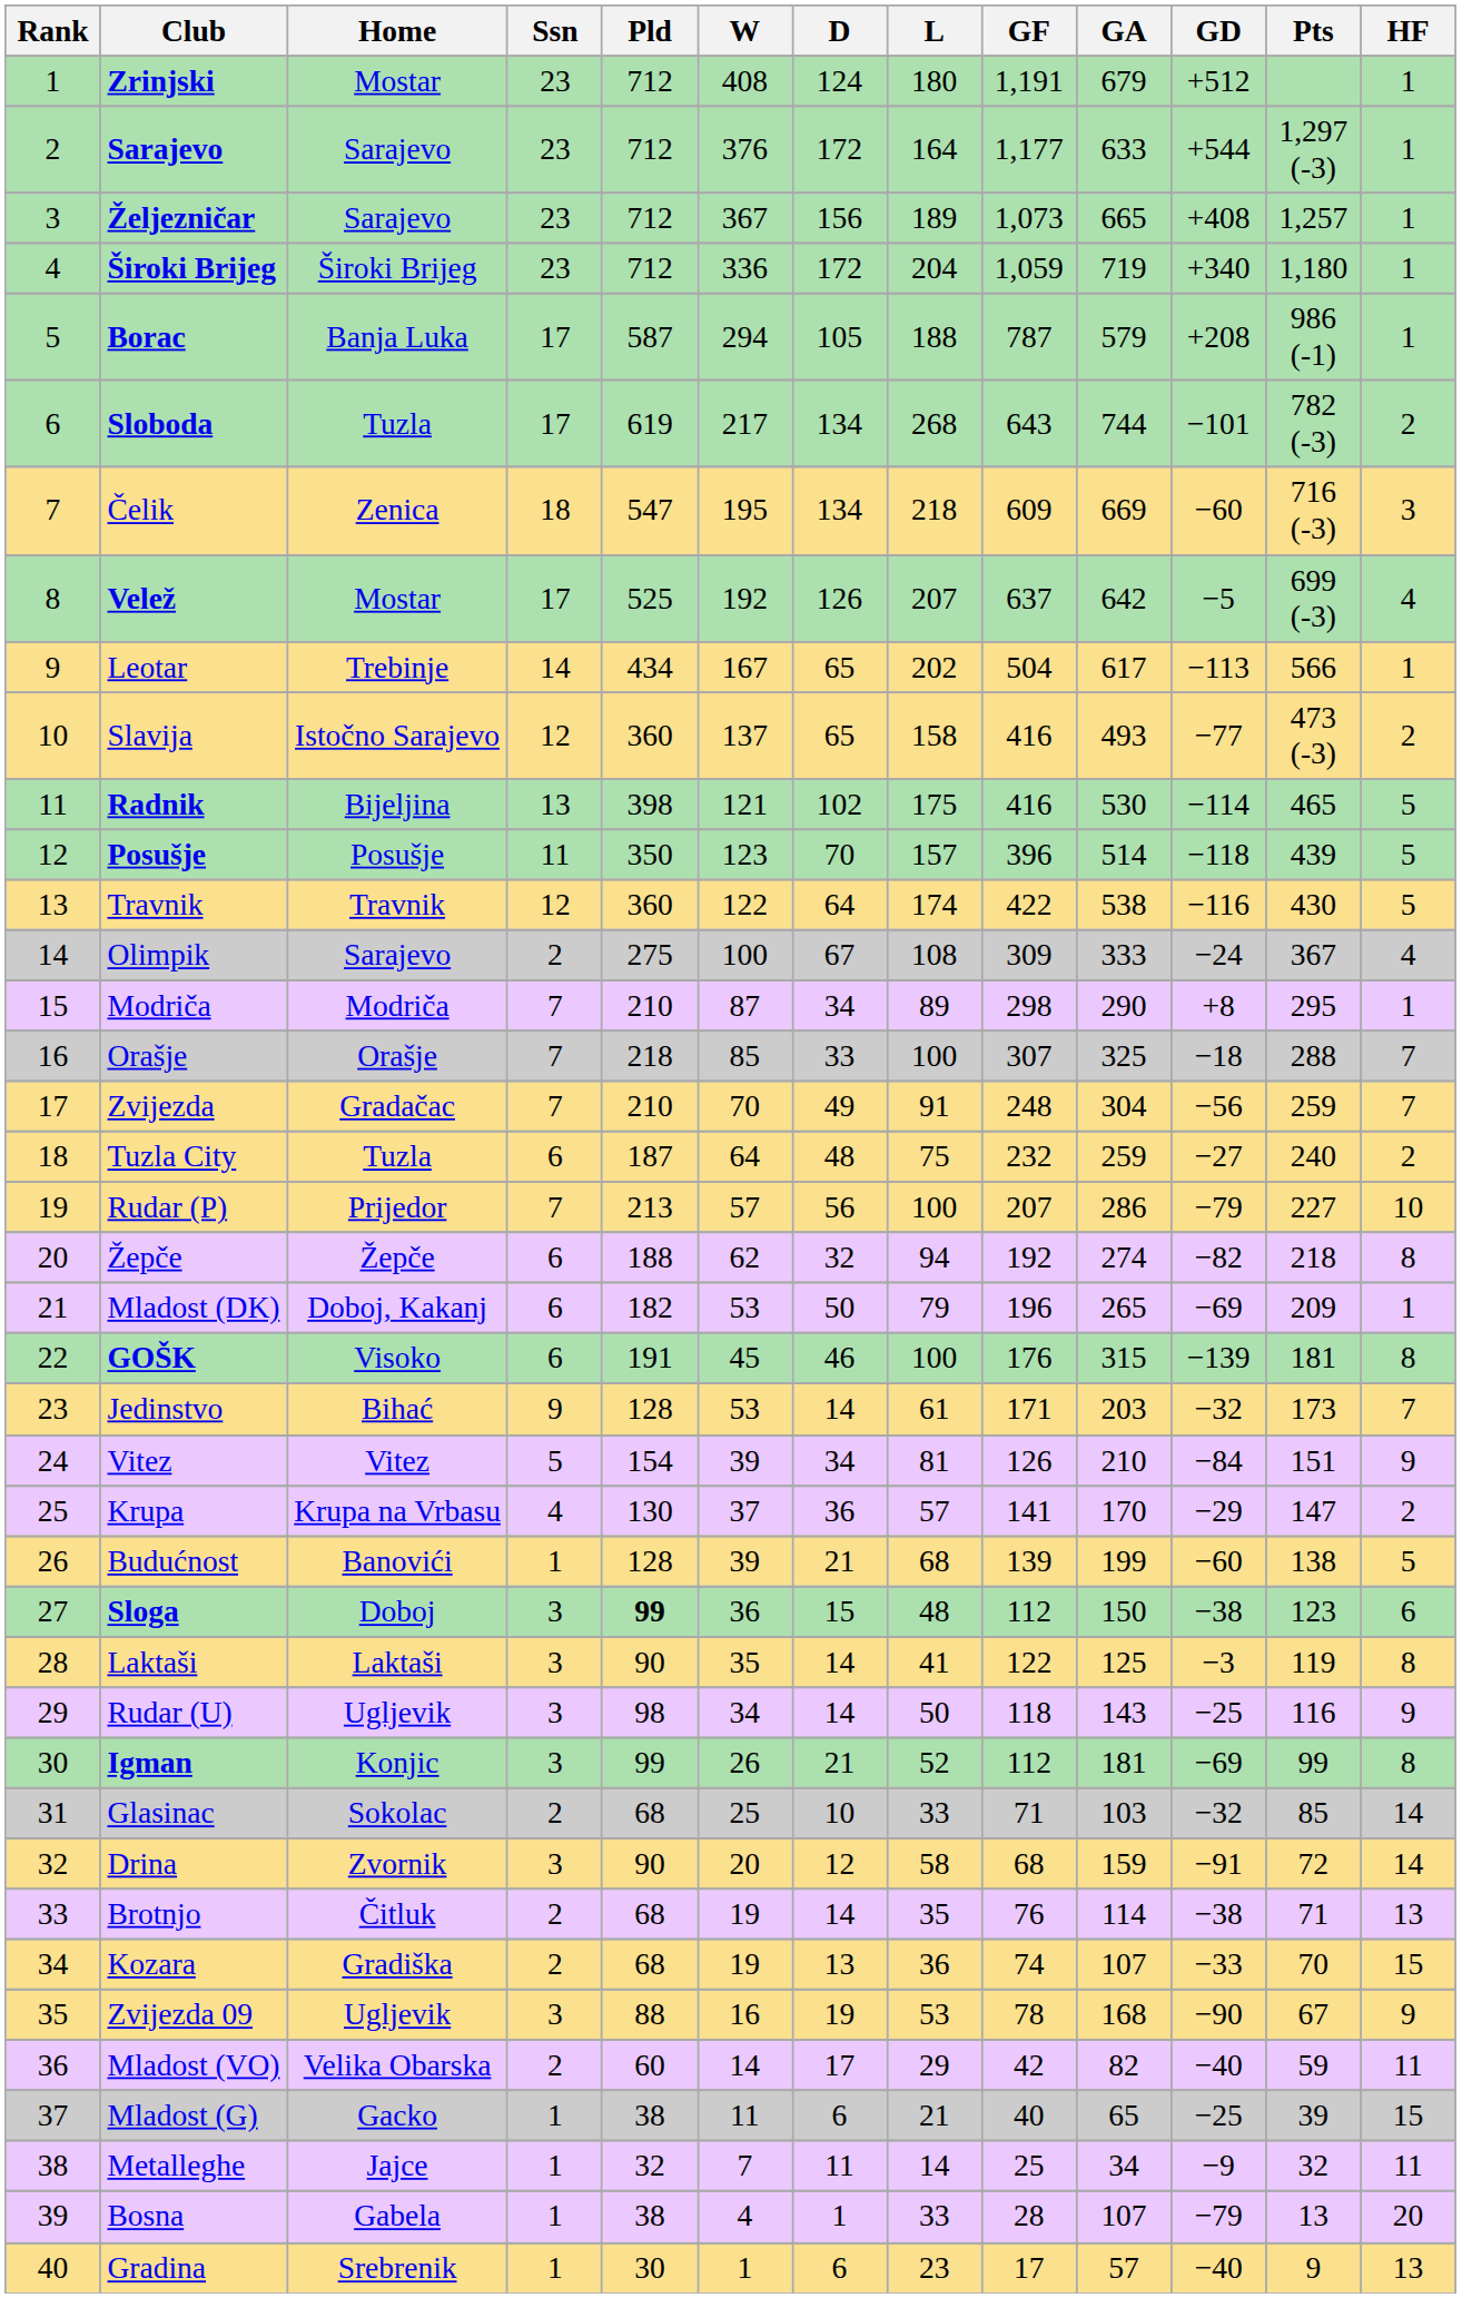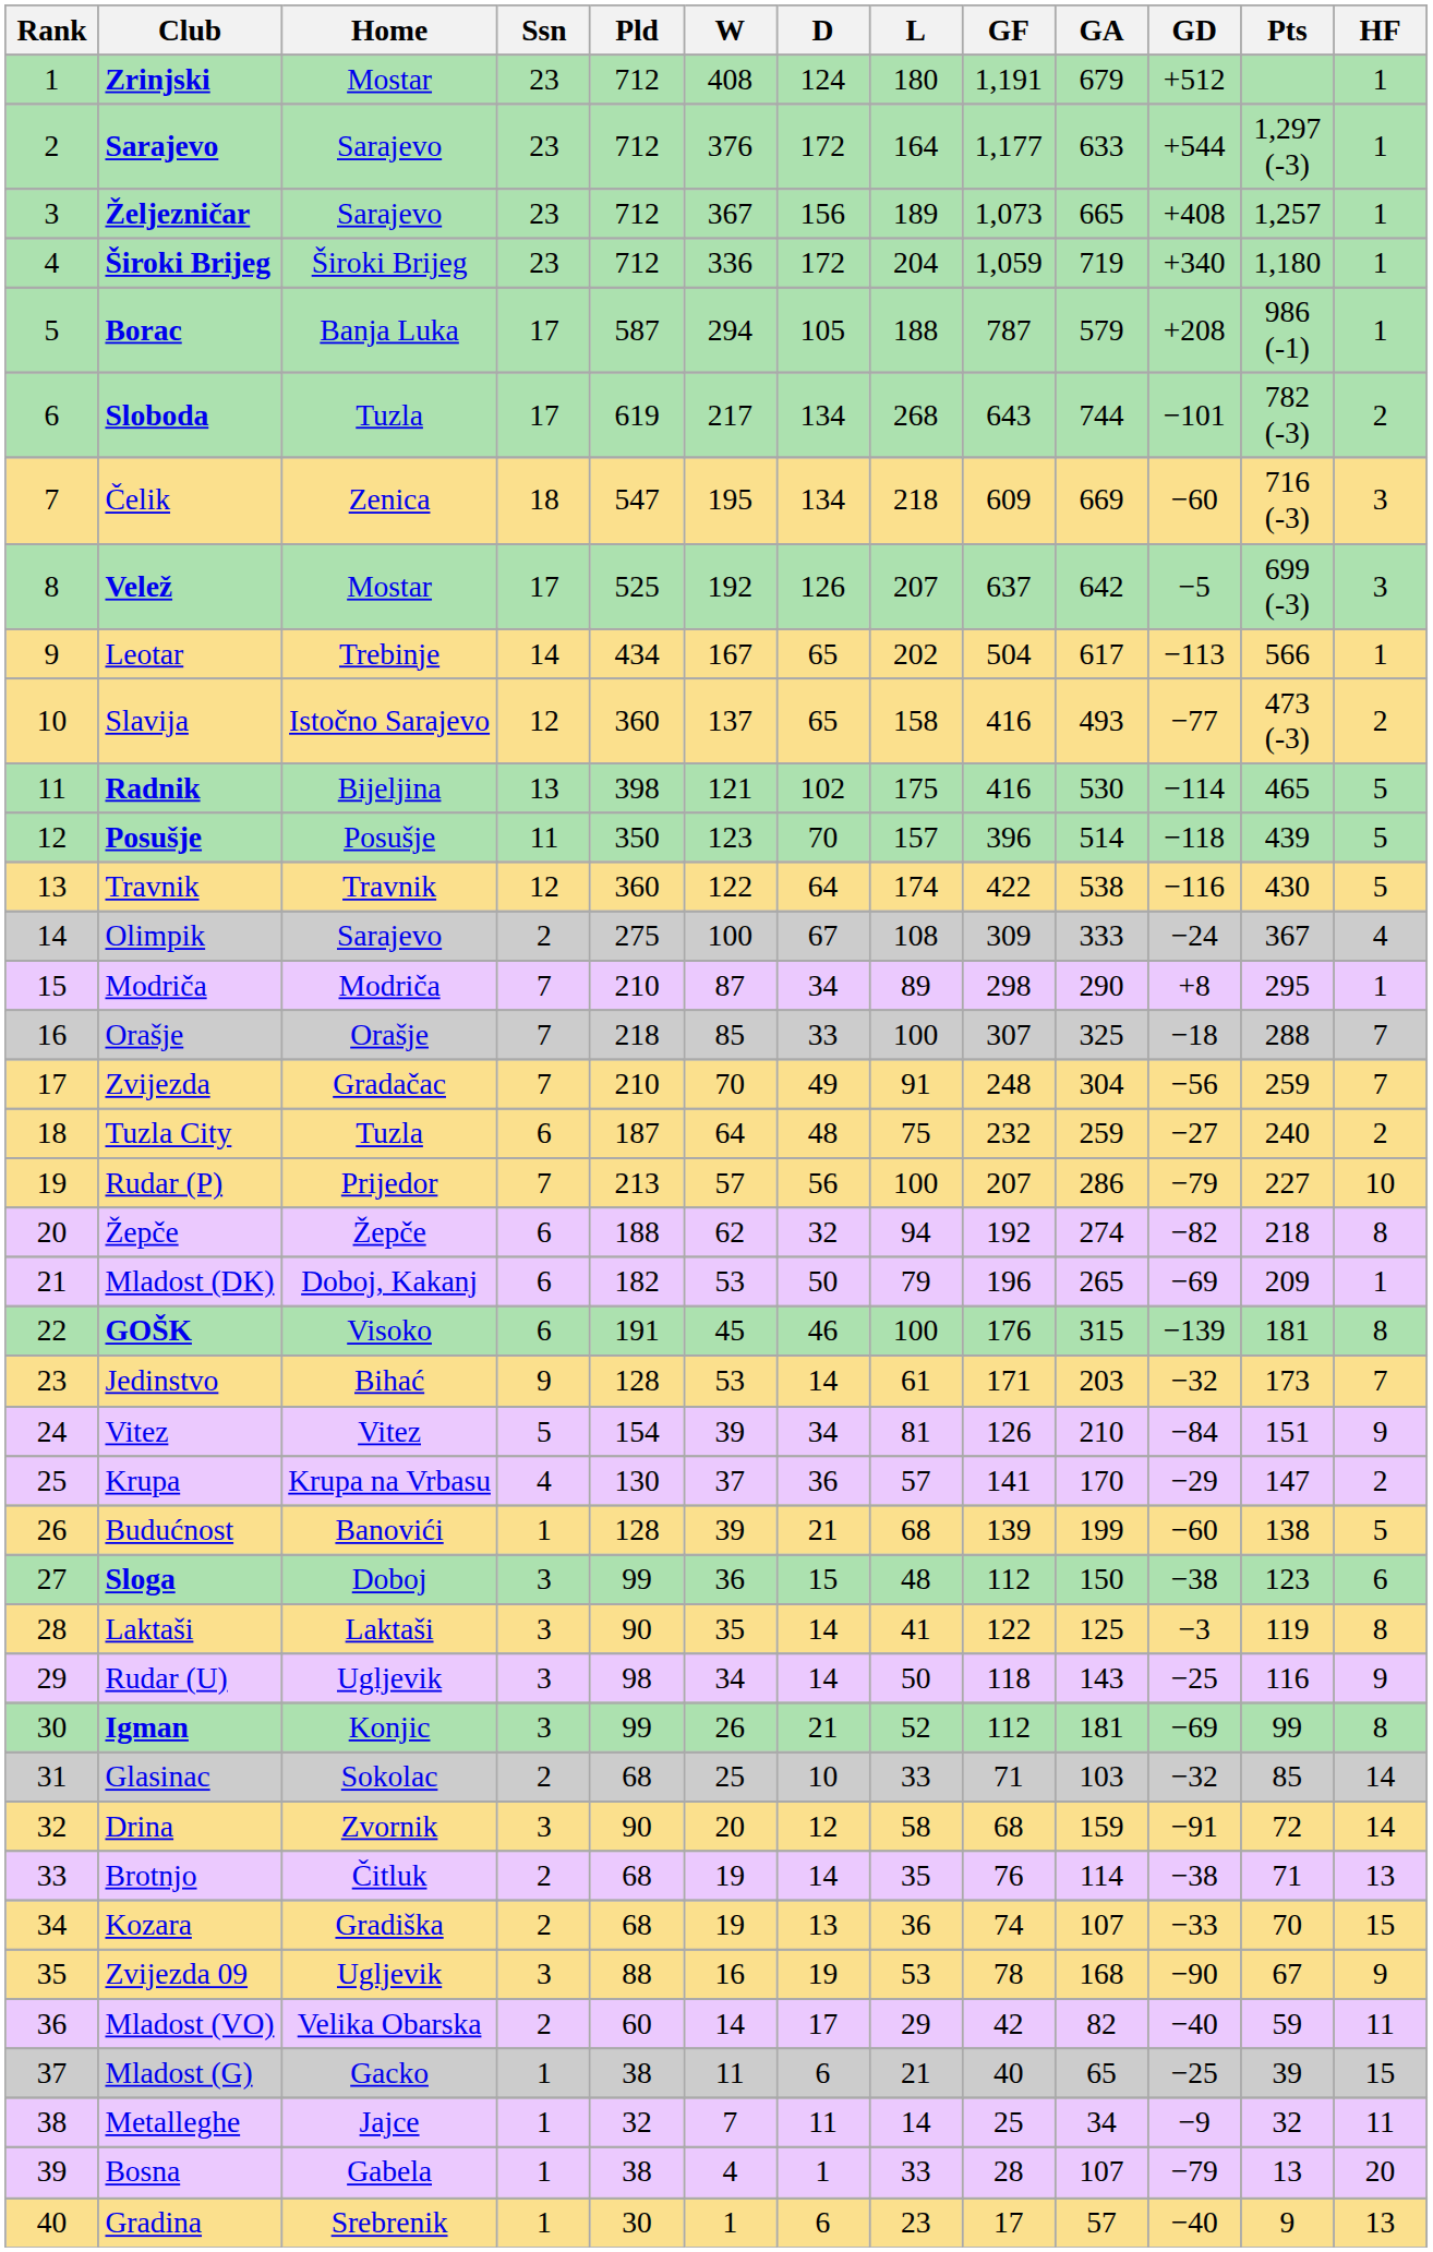Velež | HF: 4 -> 3
Sloga | Pld: bold -> normal
